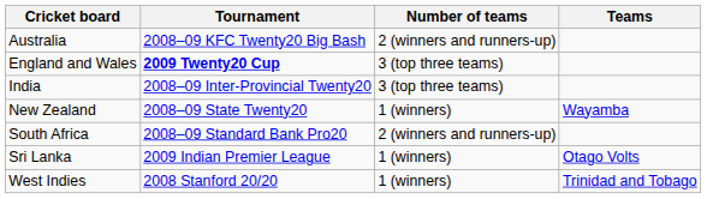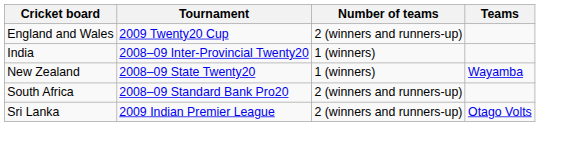- row: Australia | 2008–09 KFC Twenty20 Big Bash | 2 (winners and runners-up)
England and Wales | Tournament: bold -> normal
England and Wales | Number of teams: 3 (top three teams) -> 2 (winners and runners-up)
India | Number of teams: 3 (top three teams) -> 1 (winners)
Sri Lanka | Number of teams: 1 (winners) -> 2 (winners and runners-up)
- row: West Indies | 2008 Stanford 20/20 | 1 (winners) | Trinidad and Tobago
